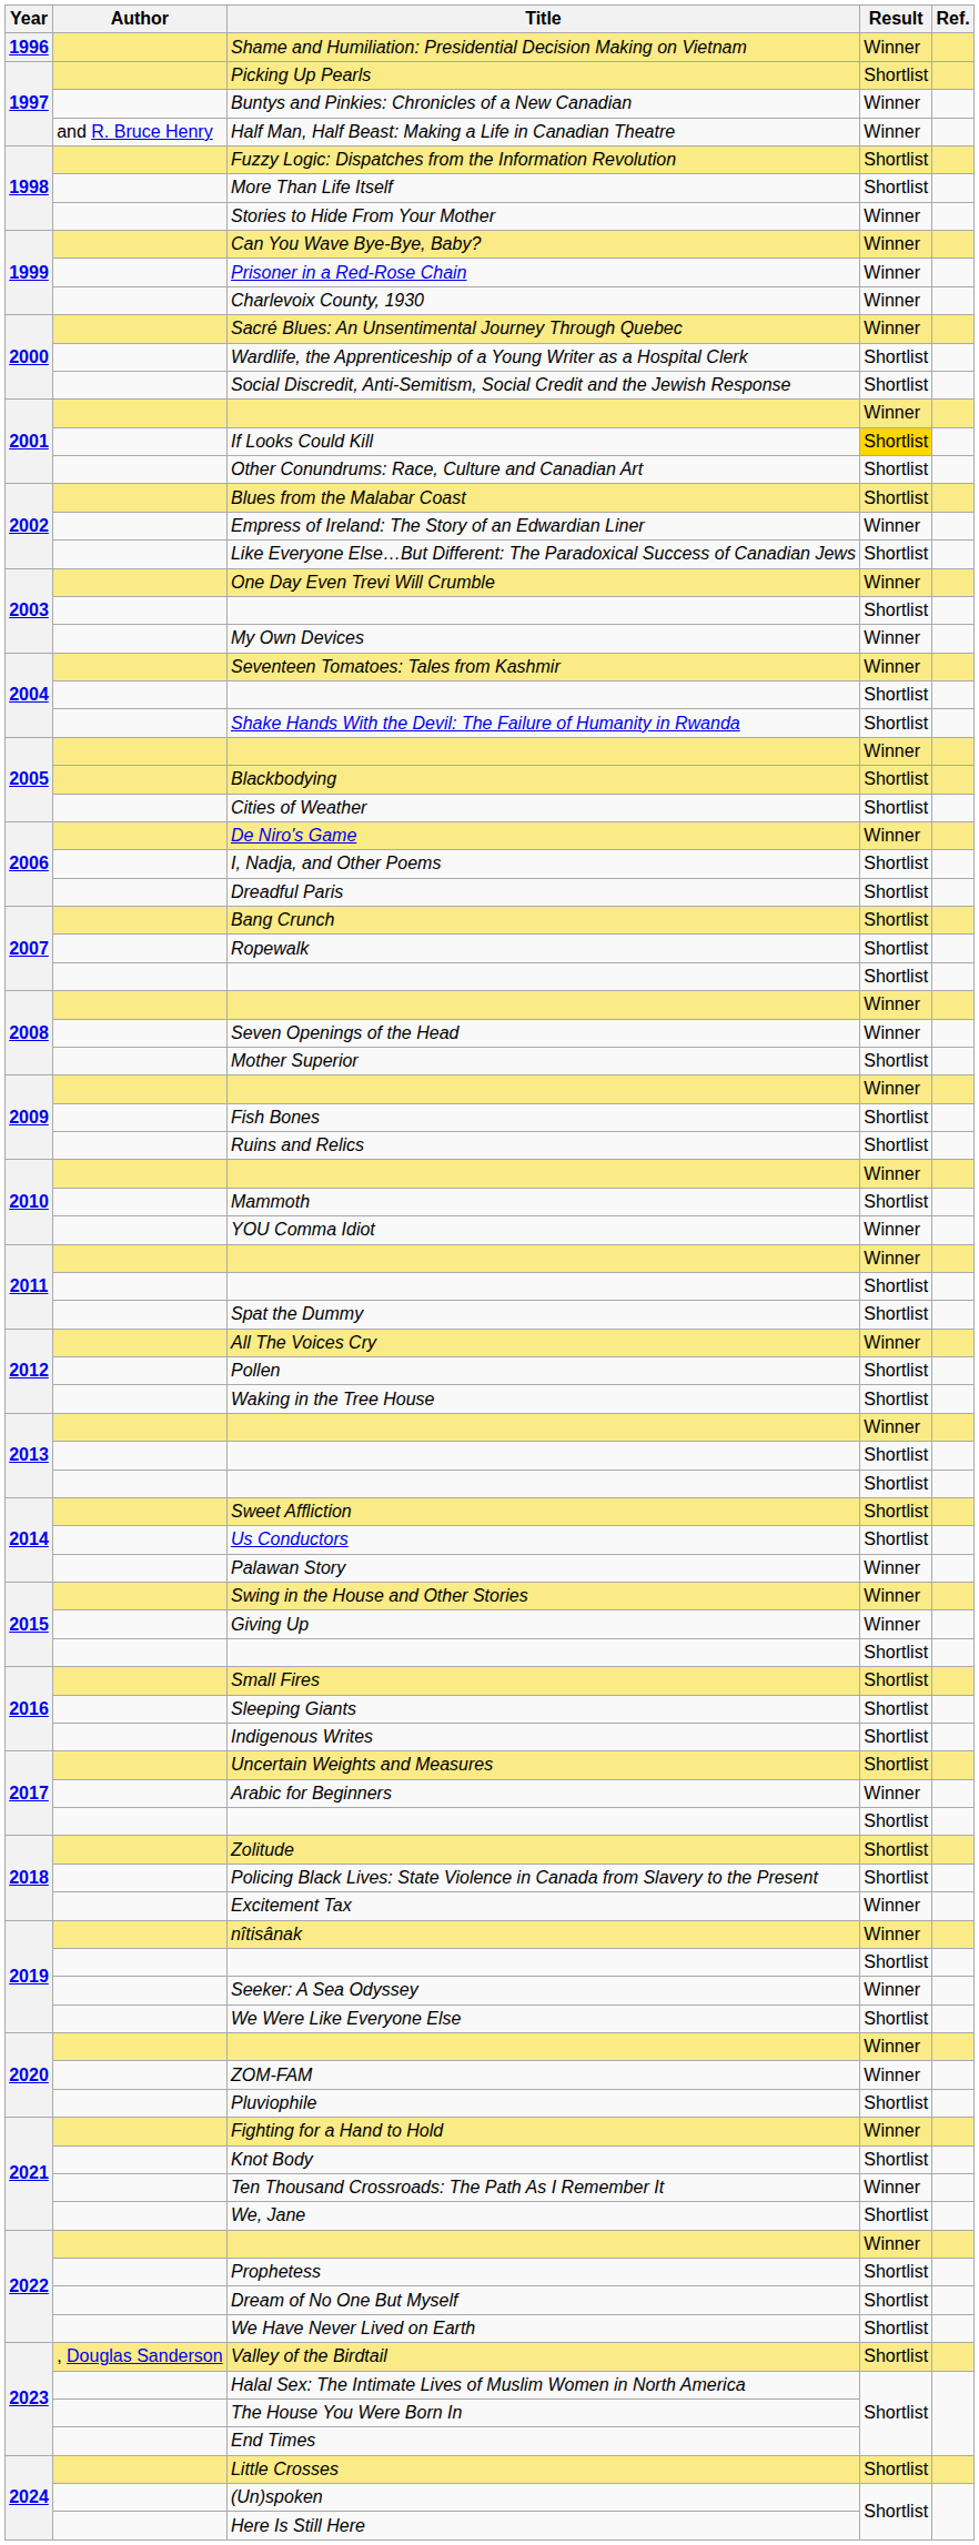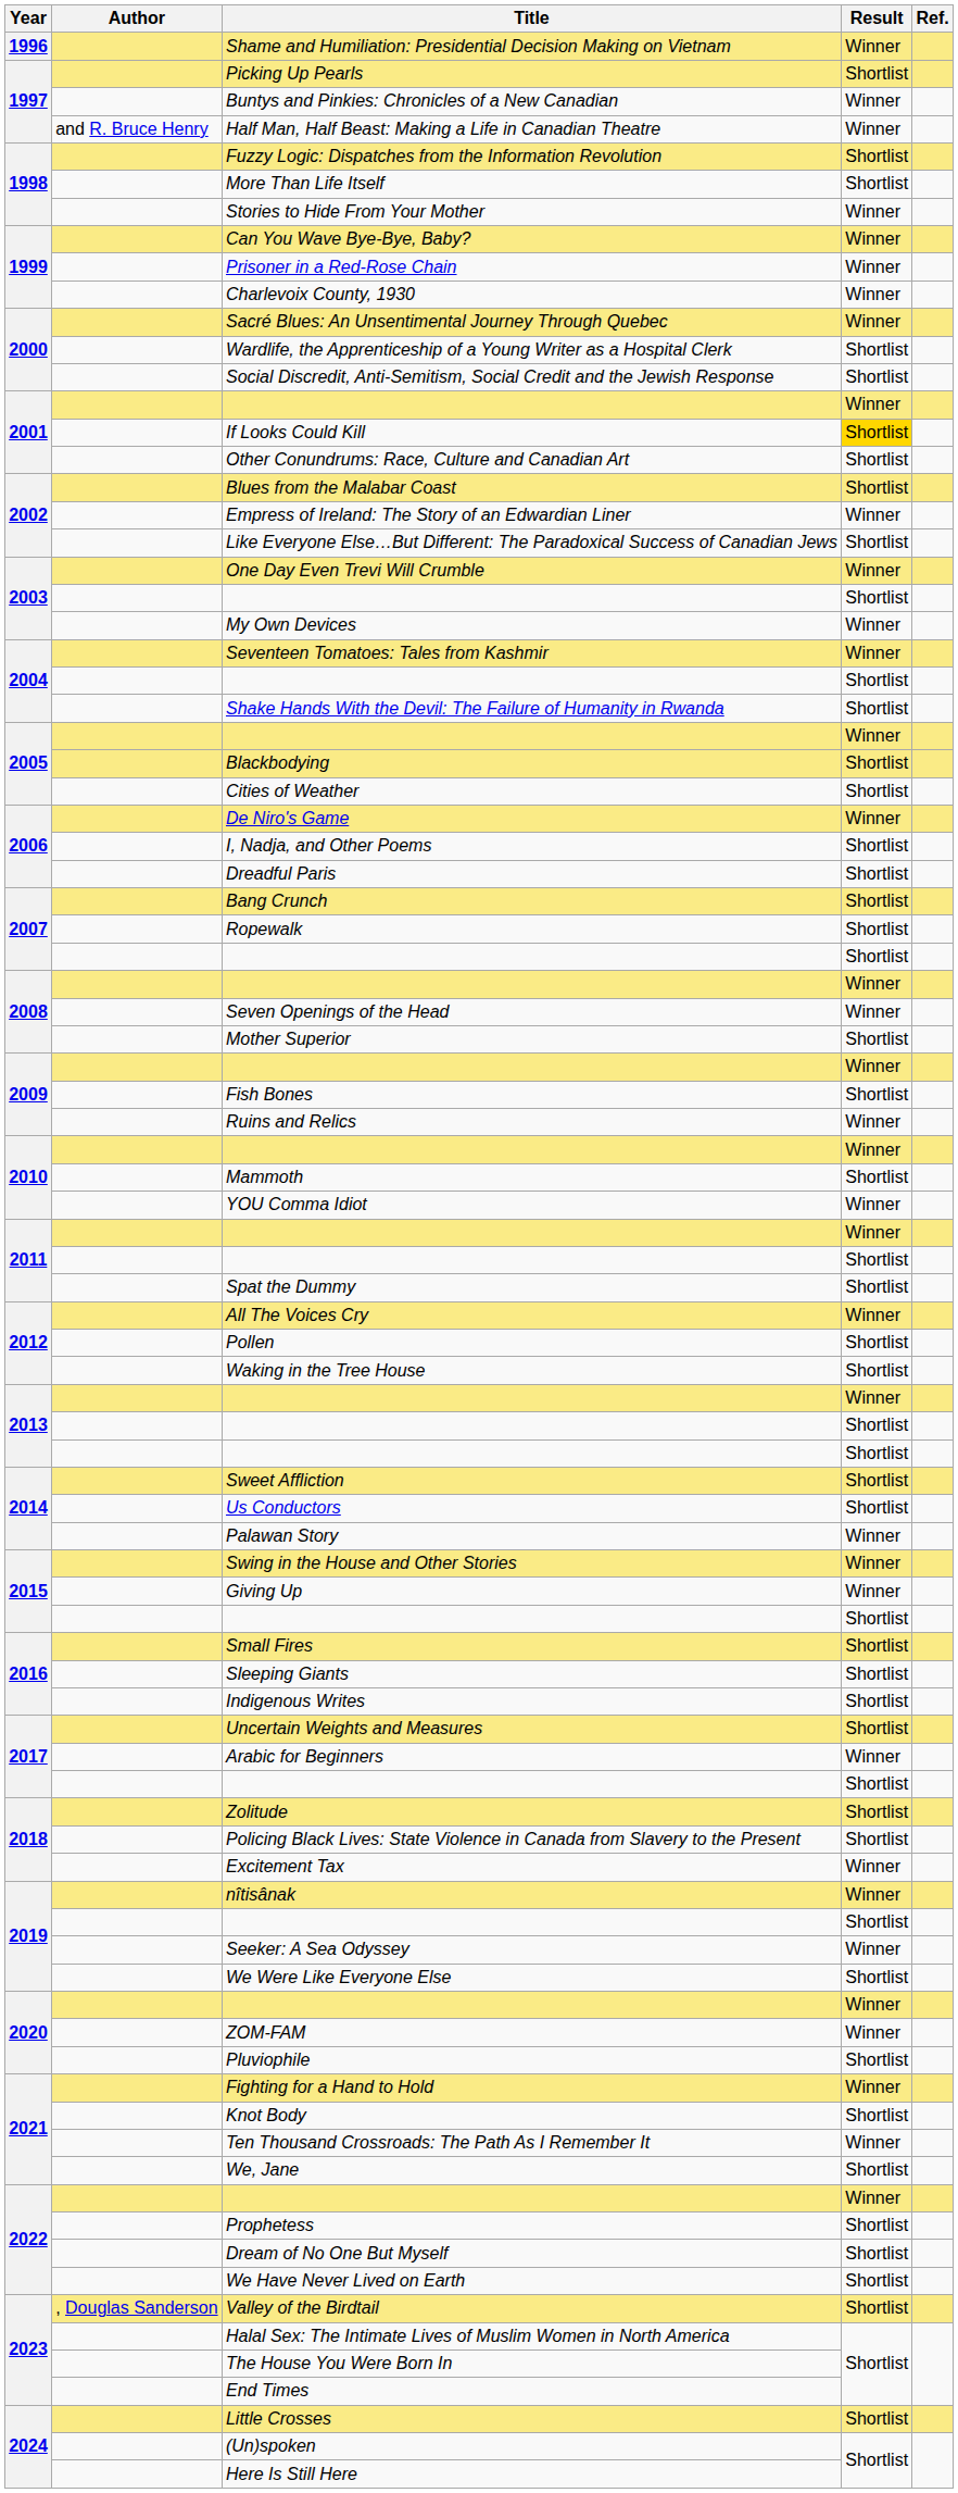Ruins and Relics | Result: Shortlist -> Winner
